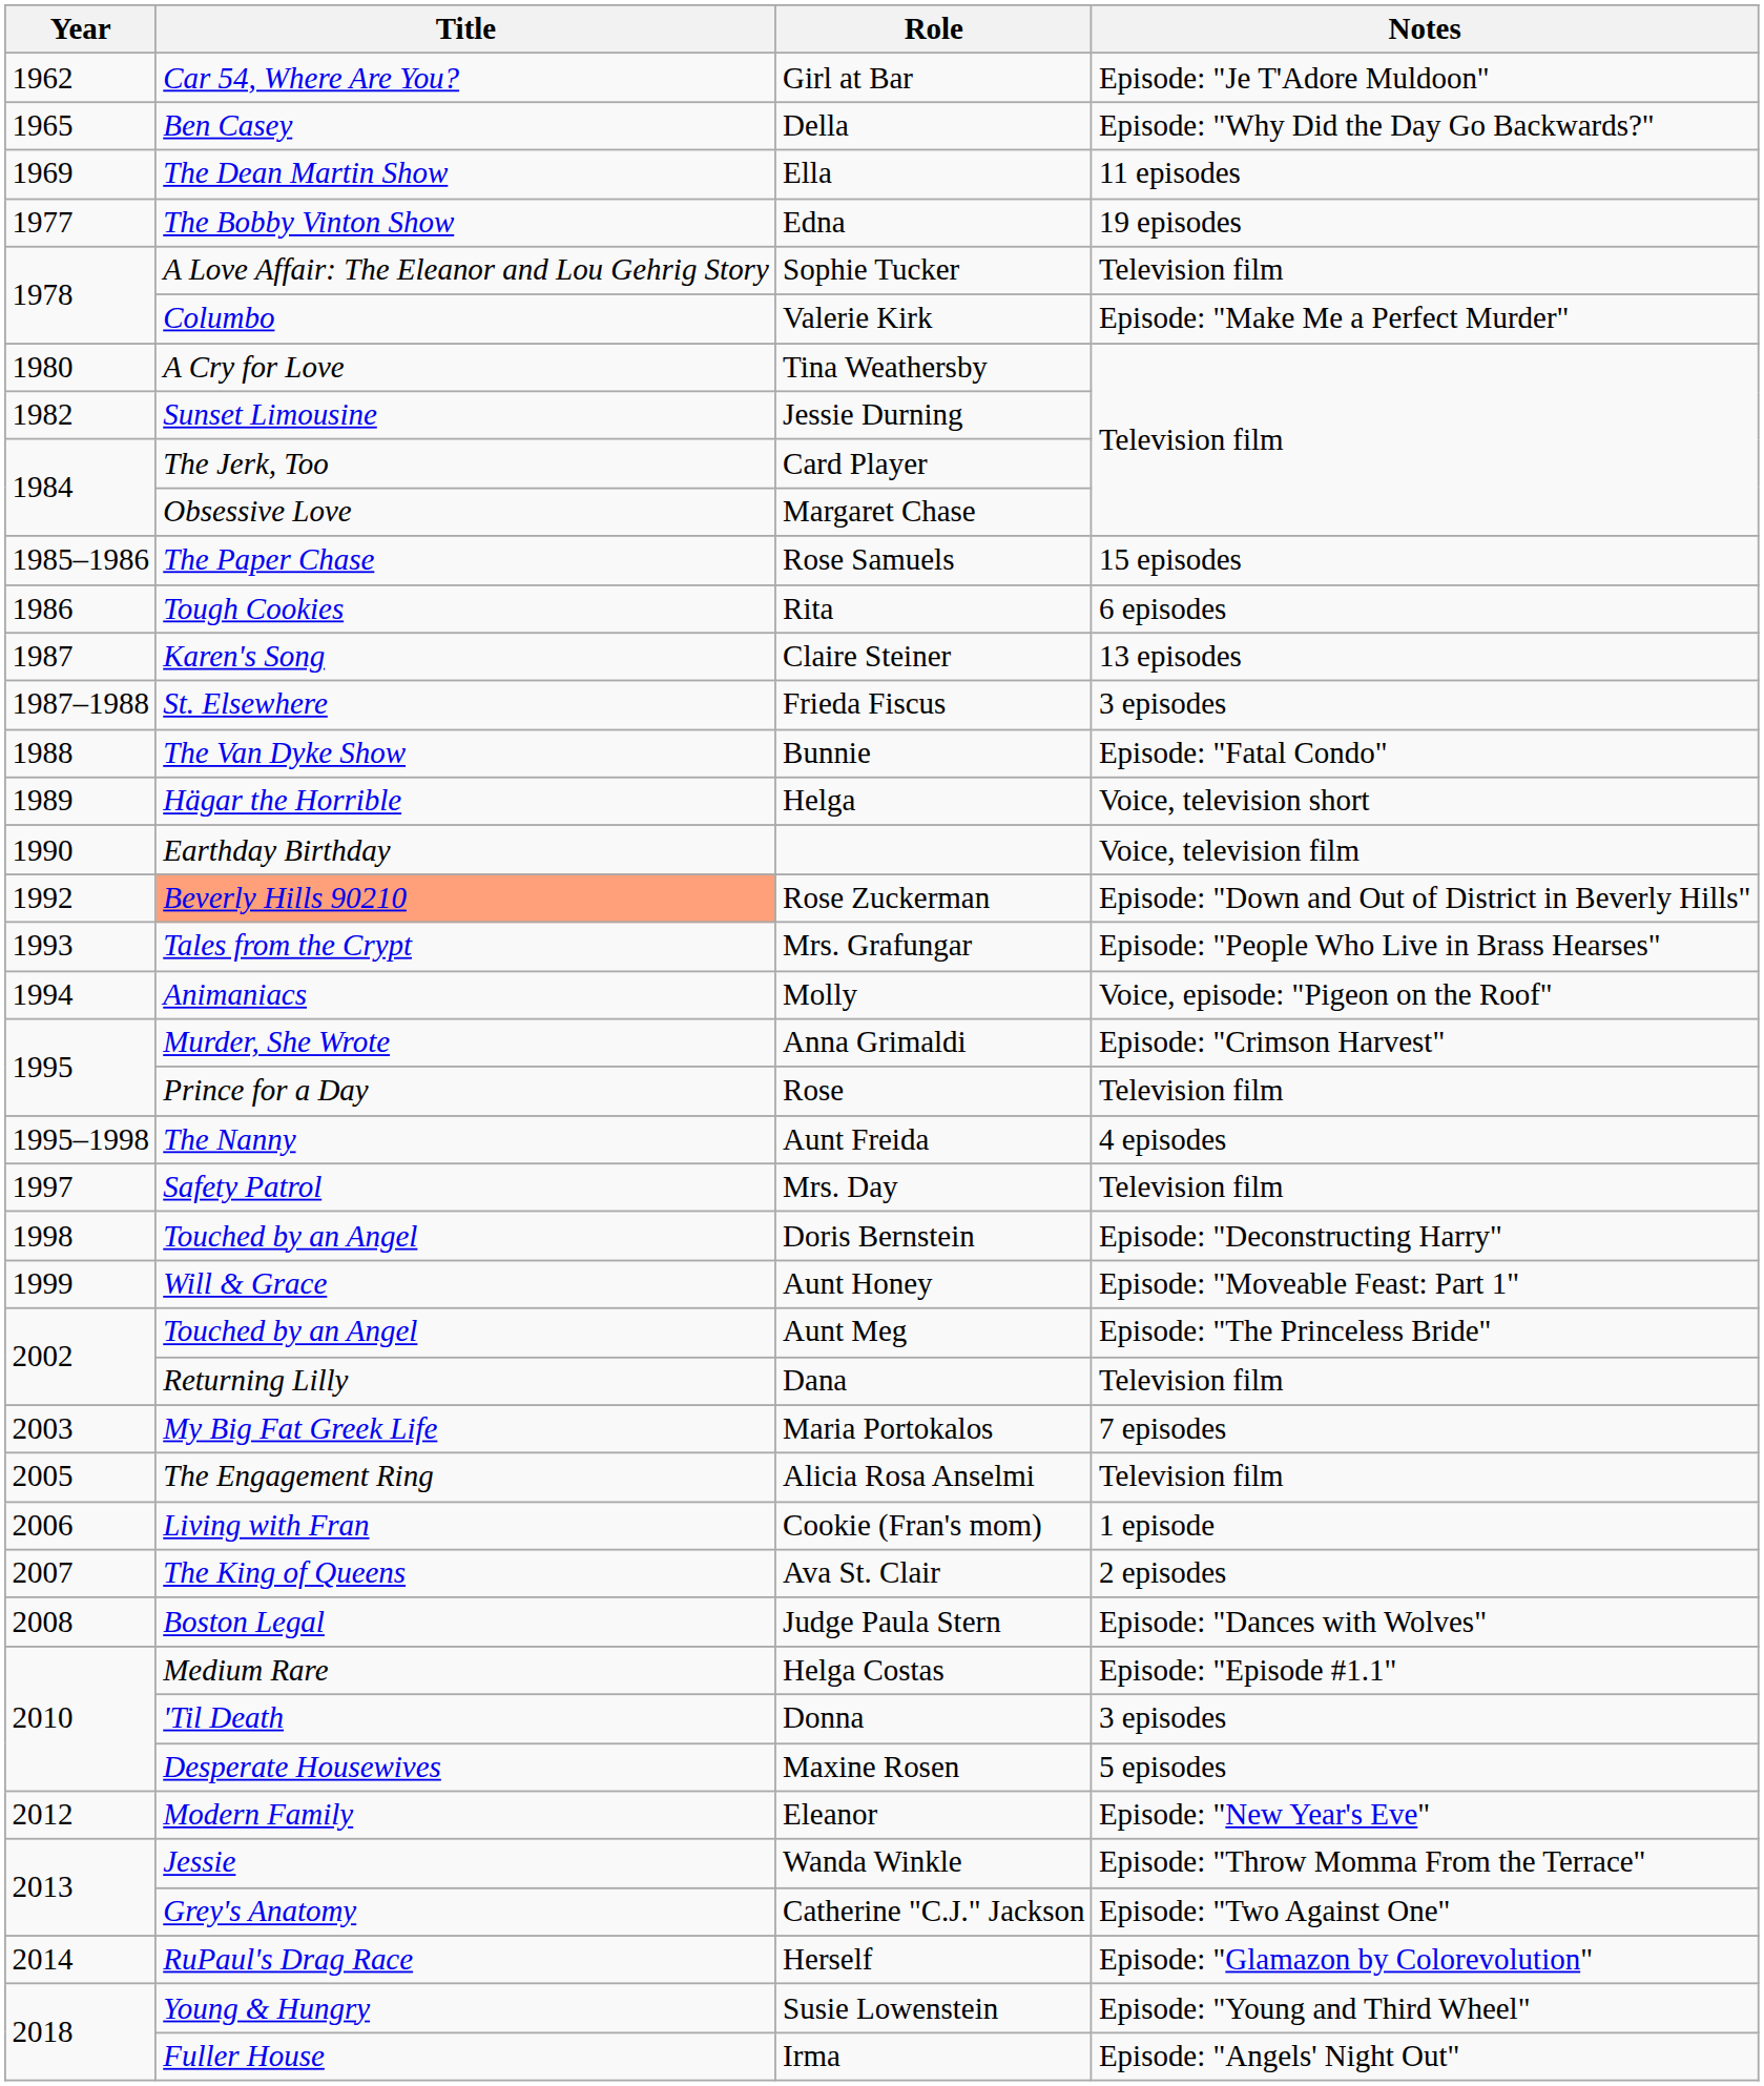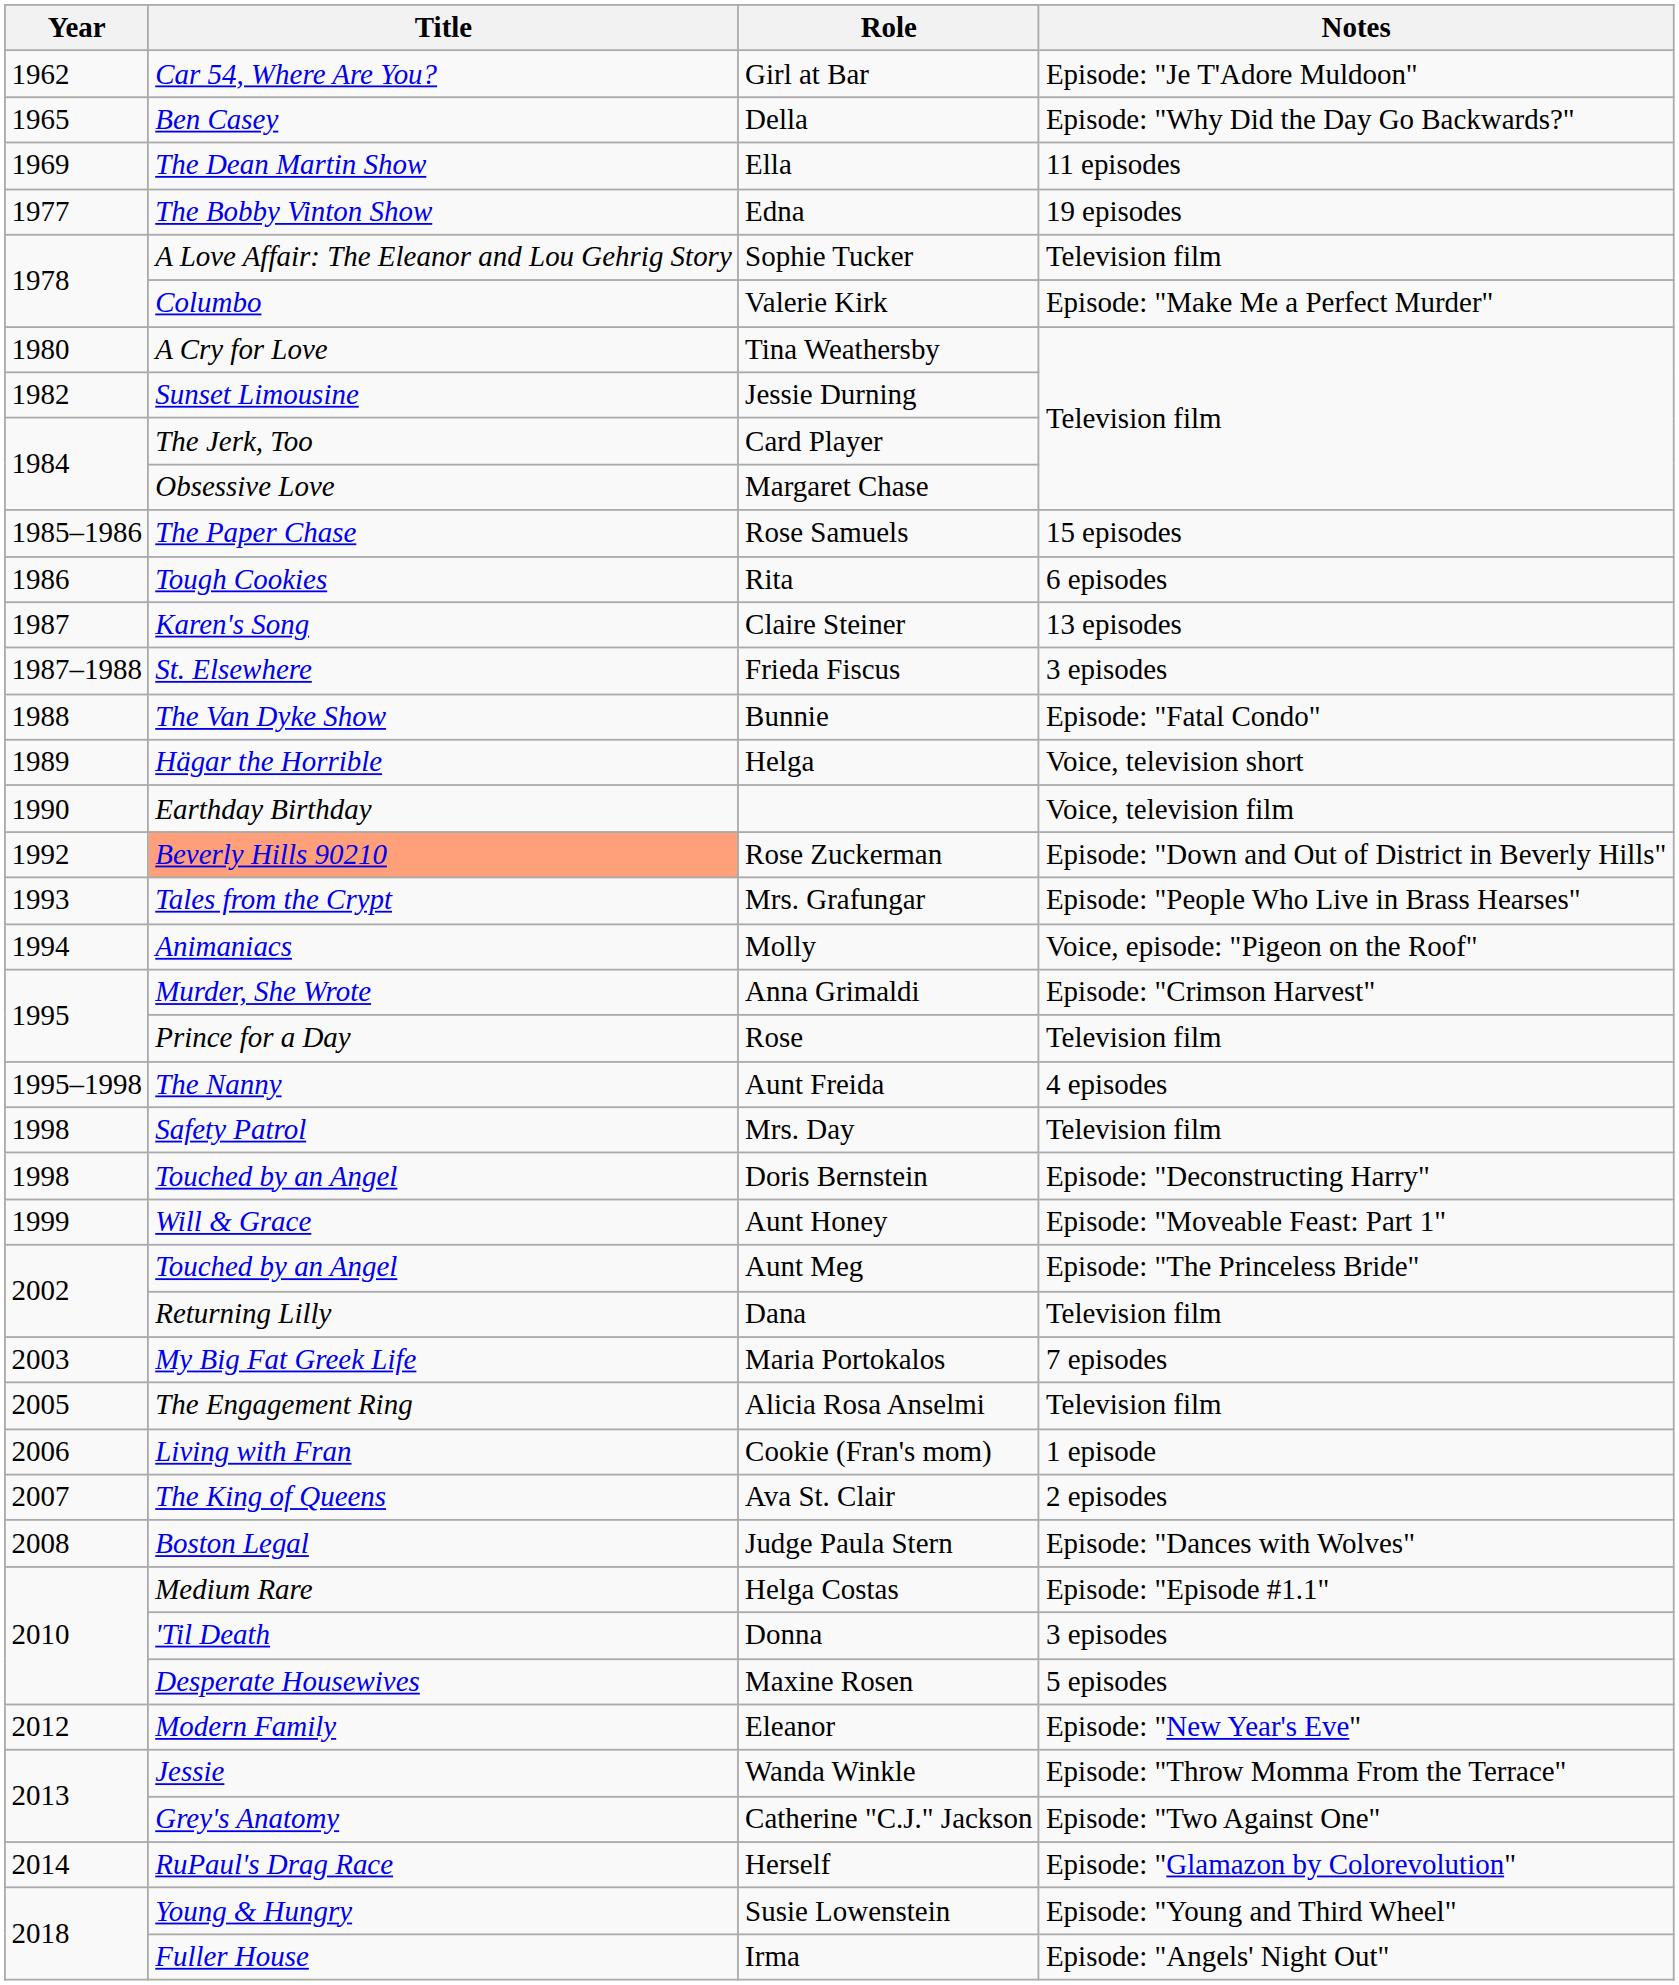Mrs. Day | Year: 1997 -> 1998
